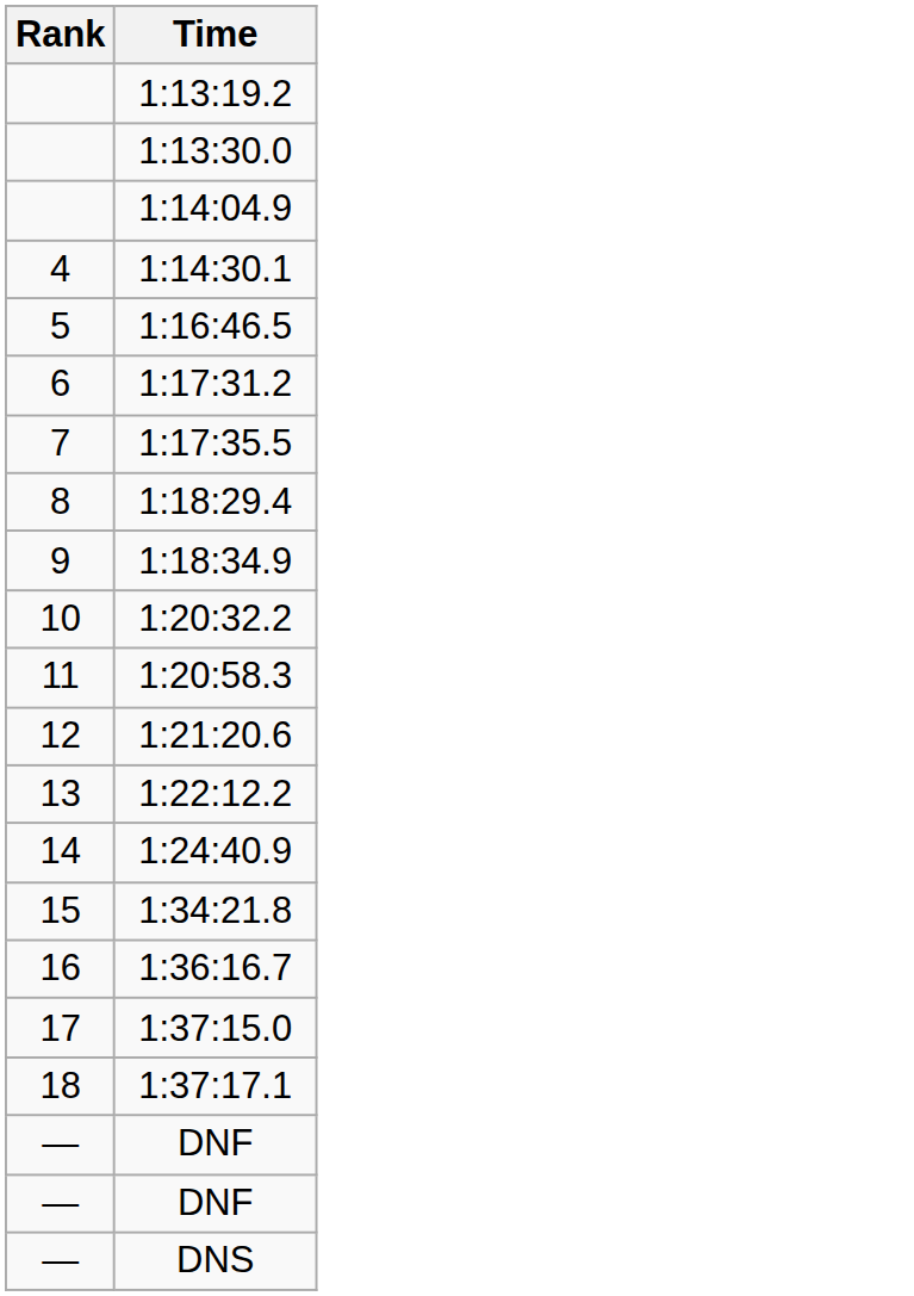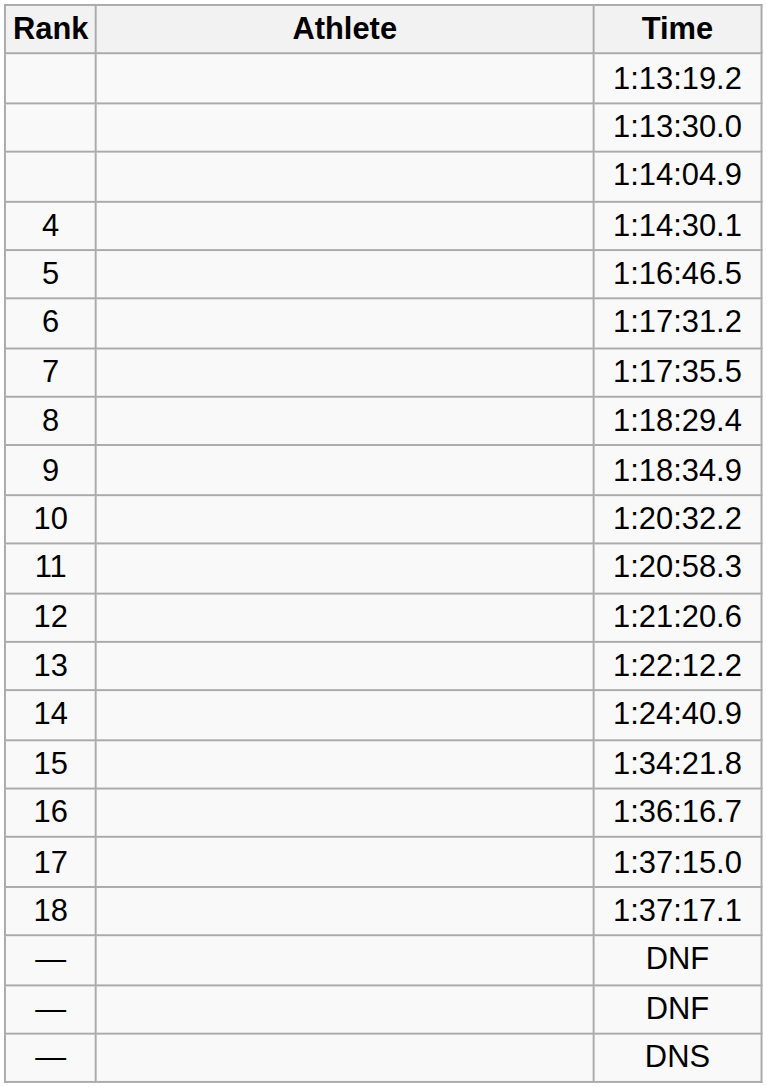+ column: Athlete
